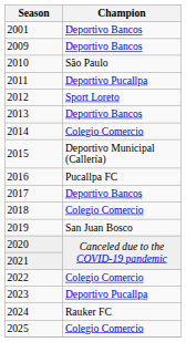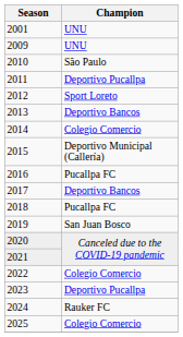2001 | Champion: Deportivo Bancos -> UNU
2009 | Champion: Deportivo Bancos -> UNU
2018 | Champion: Colegio Comercio -> Pucallpa FC
